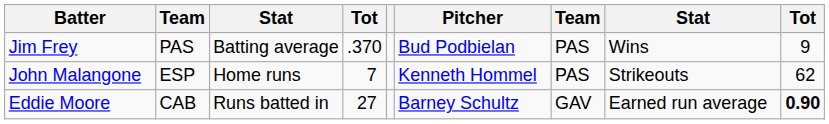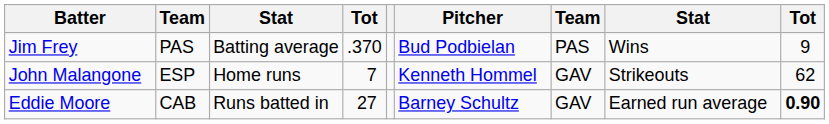John Malangone | column 7: PAS -> GAV
